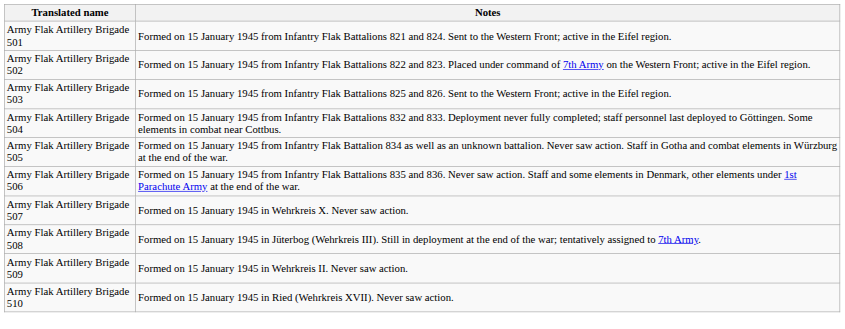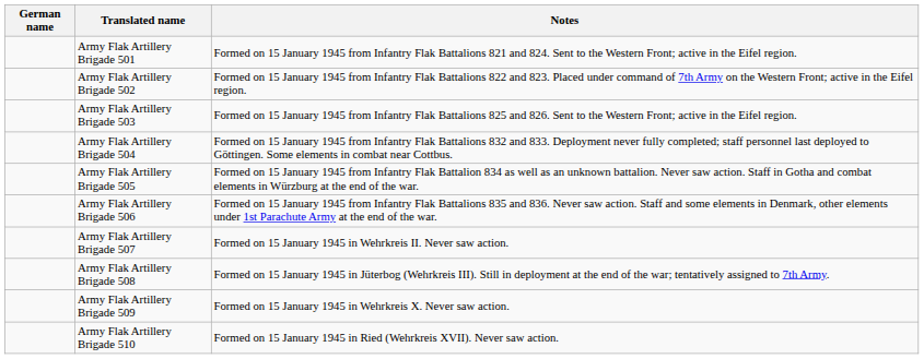+ column: German name
Army Flak Artillery Brigade 507 | Notes: Formed on 15 January 1945 in Wehrkreis X. Never saw action. -> Formed on 15 January 1945 in Wehrkreis II. Never saw action.
Army Flak Artillery Brigade 509 | Notes: Formed on 15 January 1945 in Wehrkreis II. Never saw action. -> Formed on 15 January 1945 in Wehrkreis X. Never saw action.
